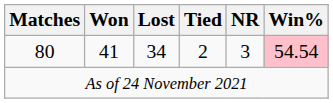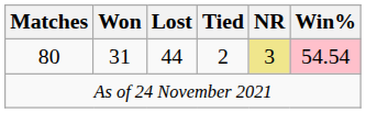80 | Won: 41 -> 31
80 | Lost: 34 -> 44
80 | NR: no background -> khaki background
